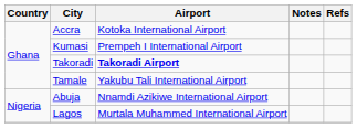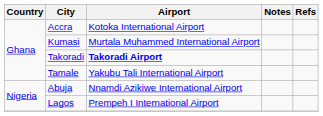Kumasi | Airport: Prempeh I International Airport -> Murtala Muhammed International Airport
Lagos | Airport: Murtala Muhammed International Airport -> Prempeh I International Airport
